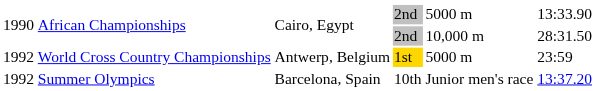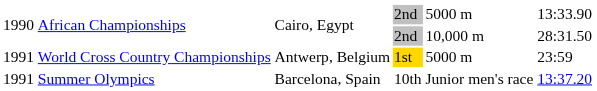World Cross Country Championships | column 1: 1992 -> 1991
Summer Olympics | column 1: 1992 -> 1991
